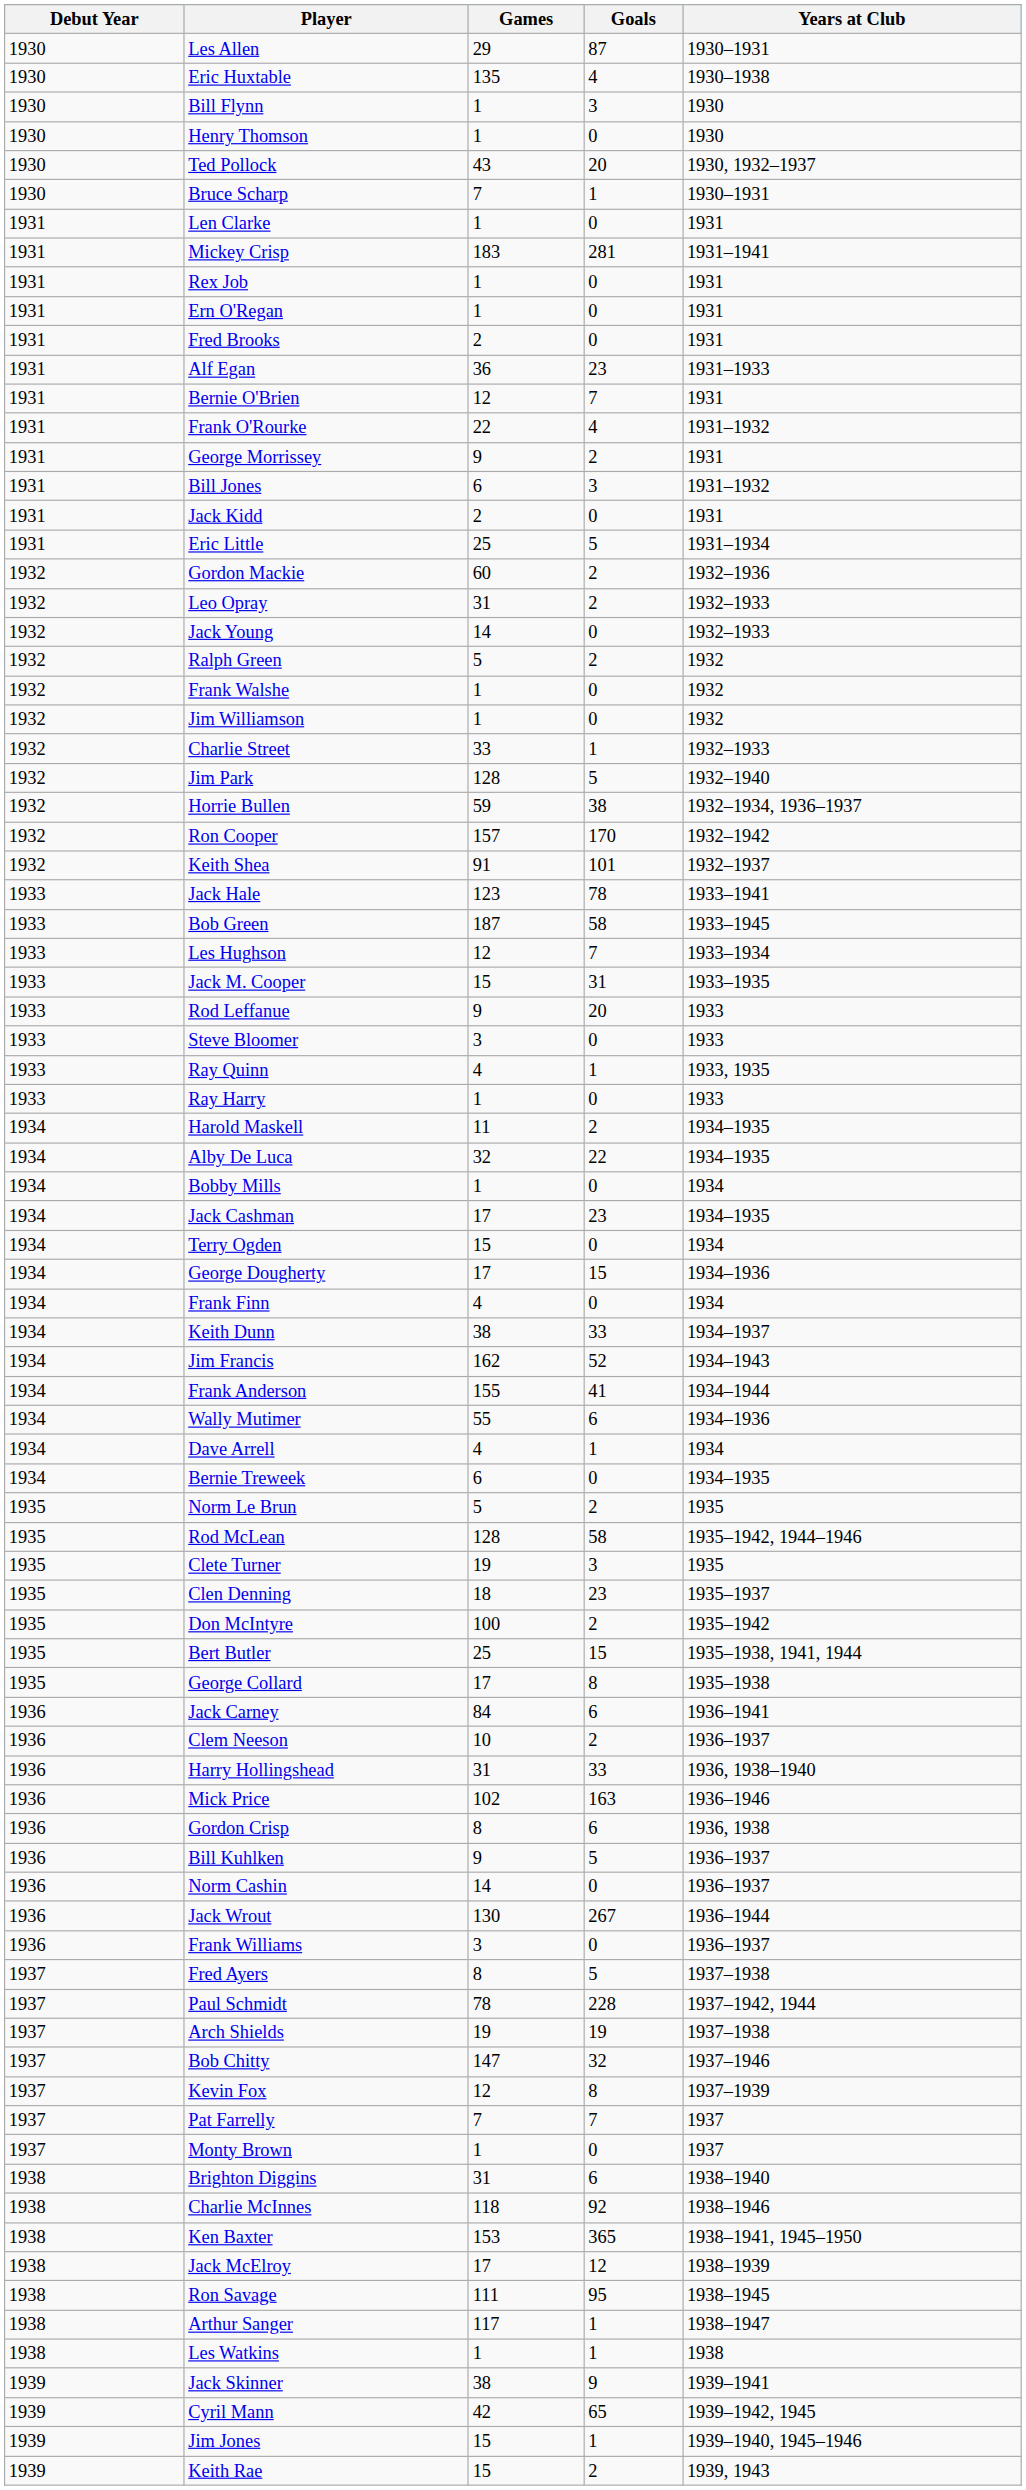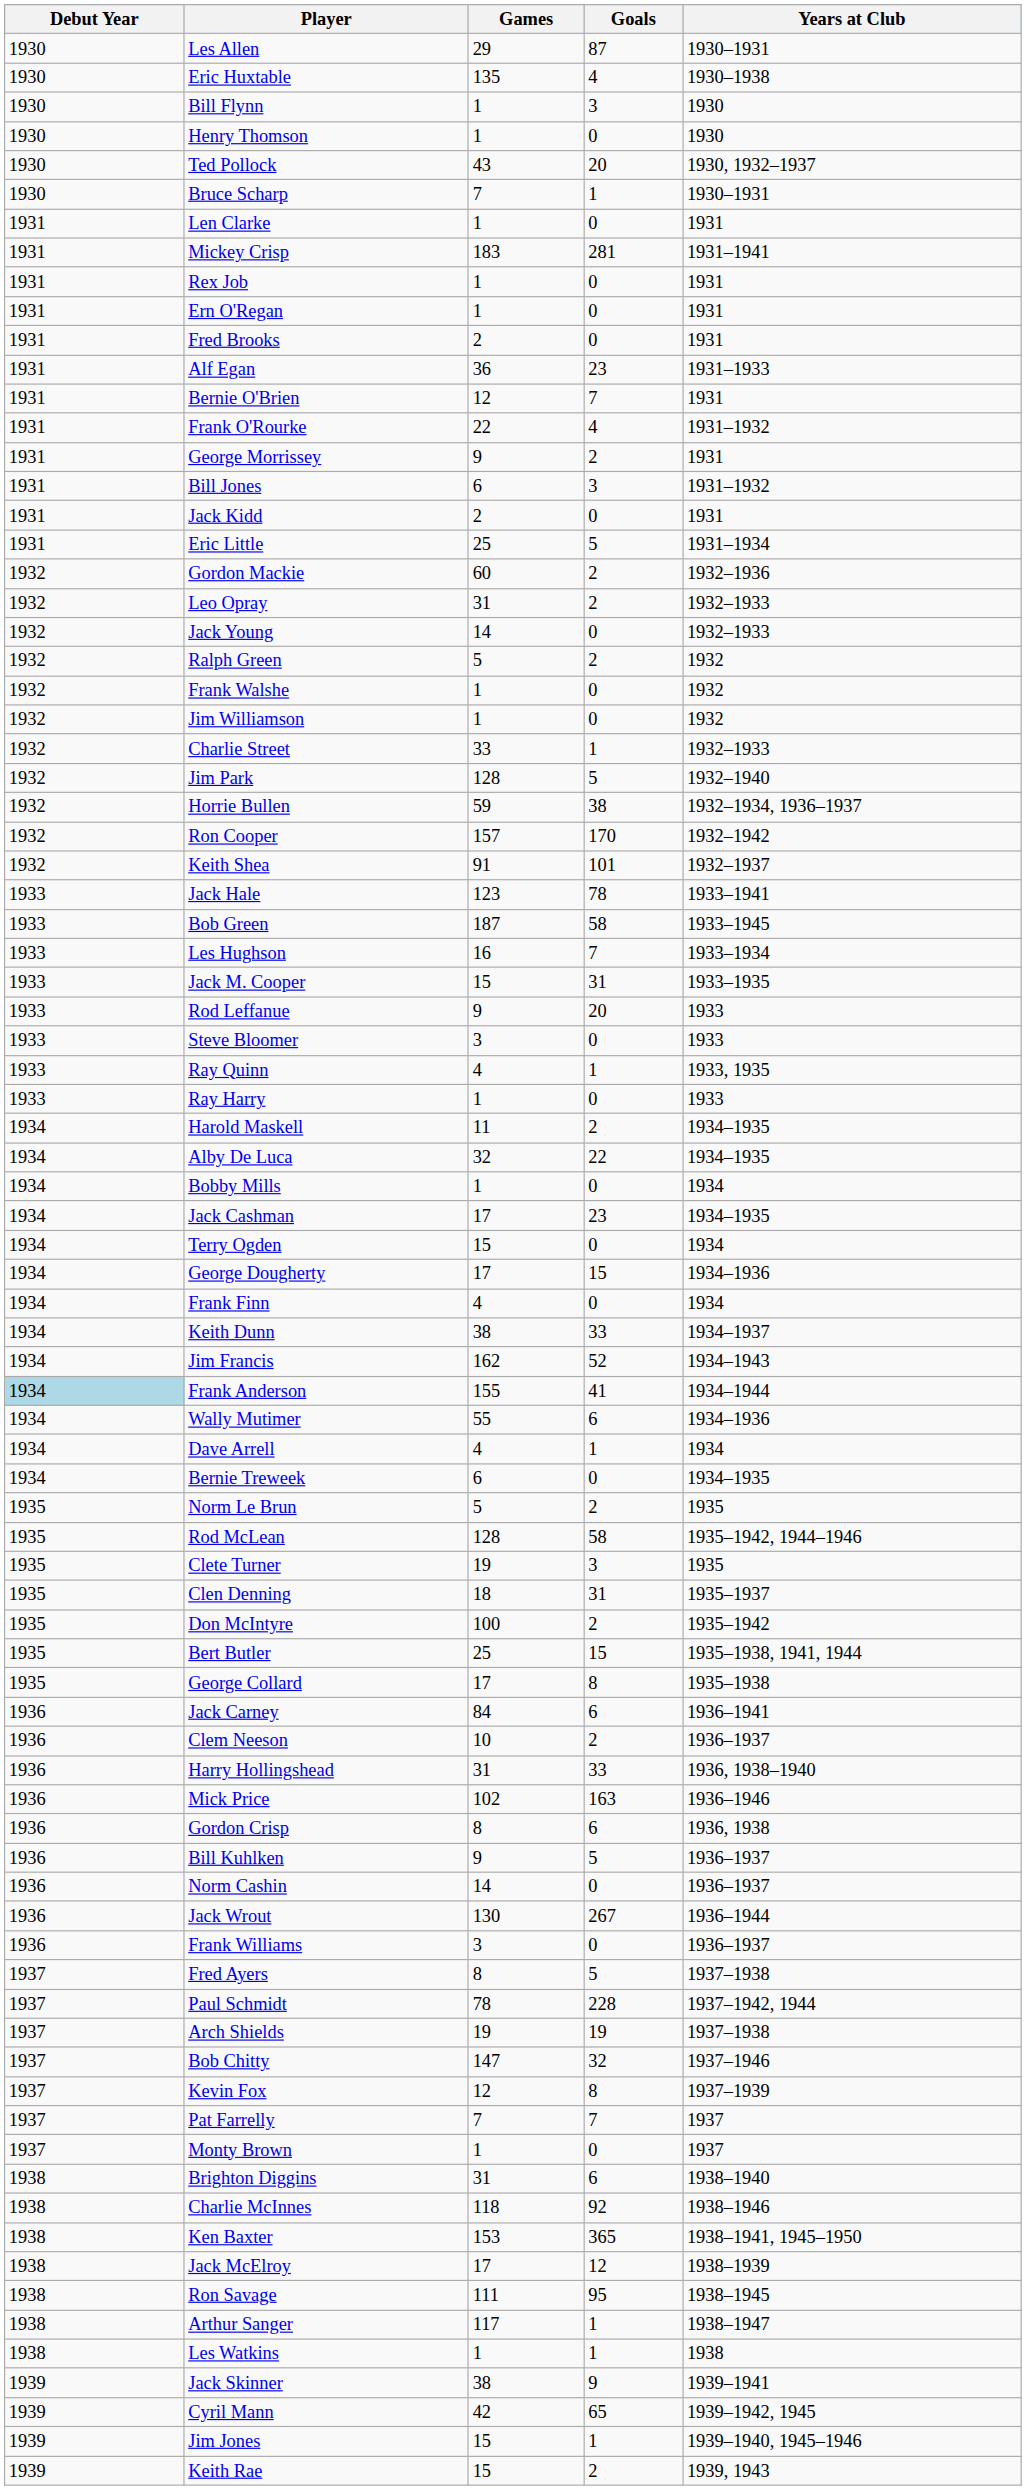Les Hughson | Games: 12 -> 16
Frank Anderson | Debut Year: no background -> lightblue background
Clen Denning | Goals: 23 -> 31
